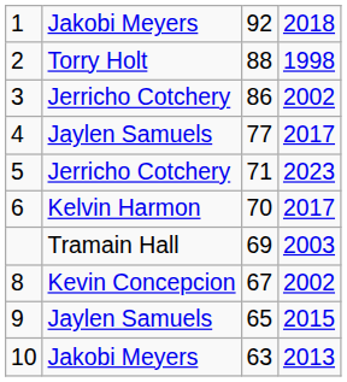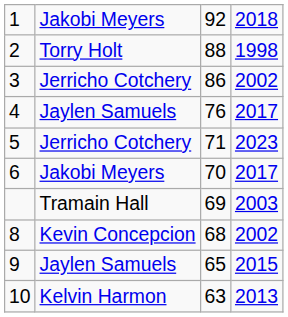4 | column 3: 77 -> 76
6 | column 2: Kelvin Harmon -> Jakobi Meyers
8 | column 3: 67 -> 68
10 | column 2: Jakobi Meyers -> Kelvin Harmon
